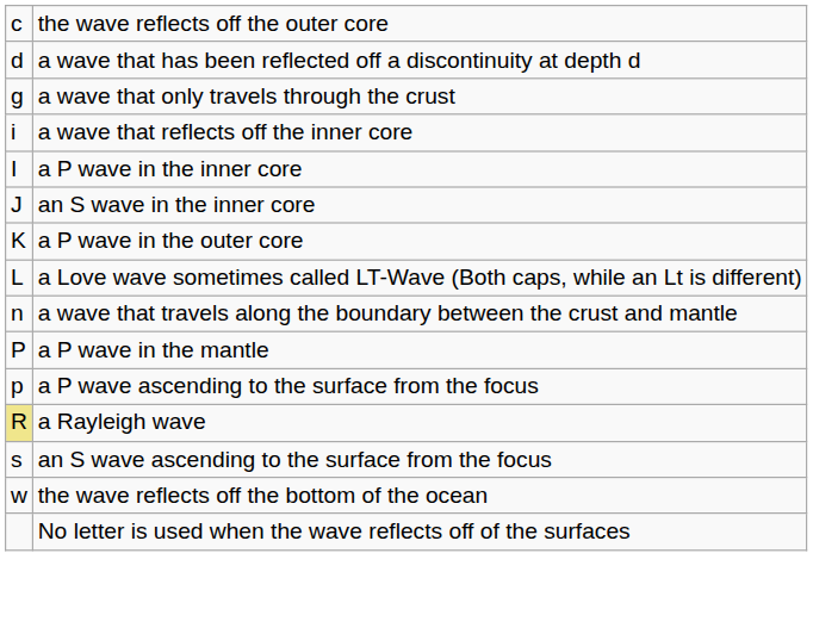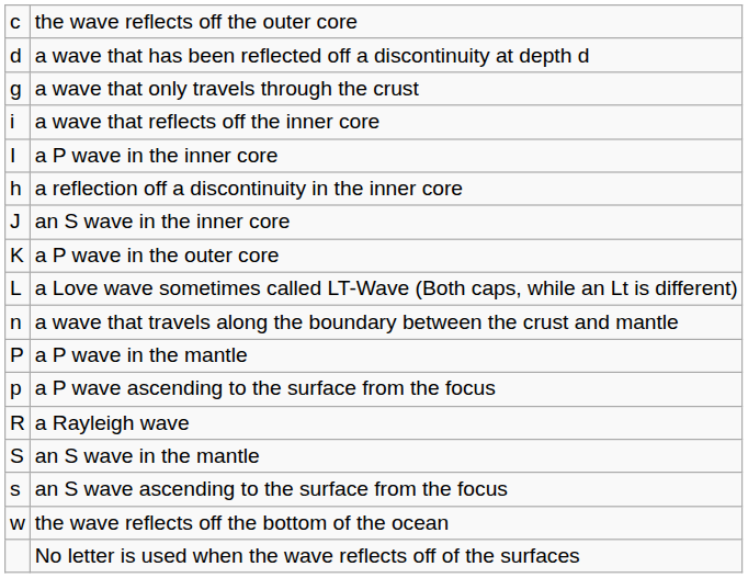+ row: h | a reflection off a discontinuity in the inner core
a Rayleigh wave | column 1: khaki background -> no background
+ row: S | an S wave in the mantle
